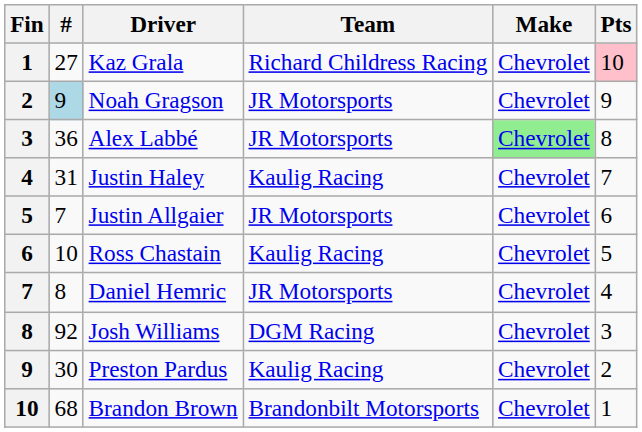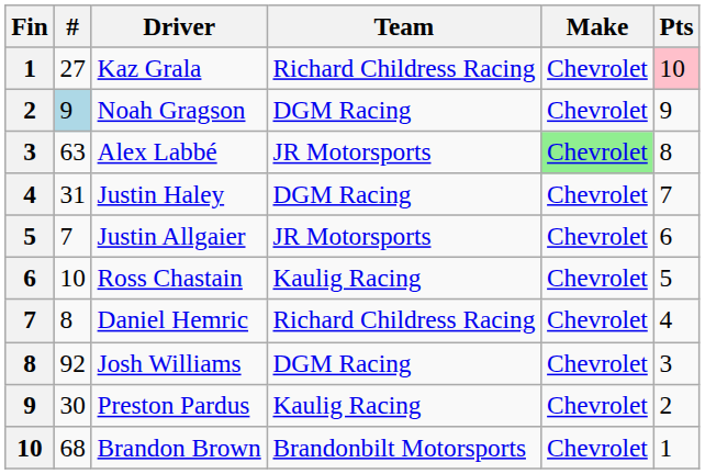Noah Gragson | Team: JR Motorsports -> DGM Racing
Alex Labbé | #: 36 -> 63
Justin Haley | Team: Kaulig Racing -> DGM Racing
Daniel Hemric | Team: JR Motorsports -> Richard Childress Racing
